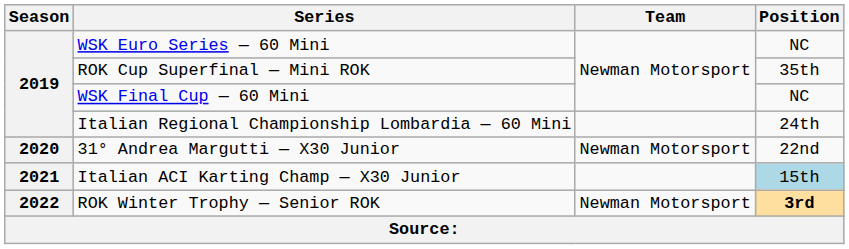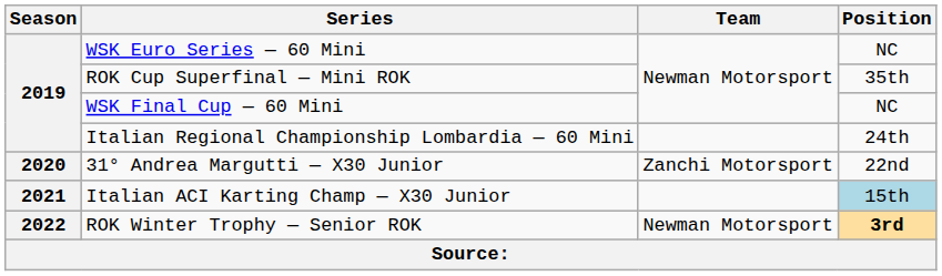31° Andrea Margutti — X30 Junior | Team: Newman Motorsport -> Zanchi Motorsport
